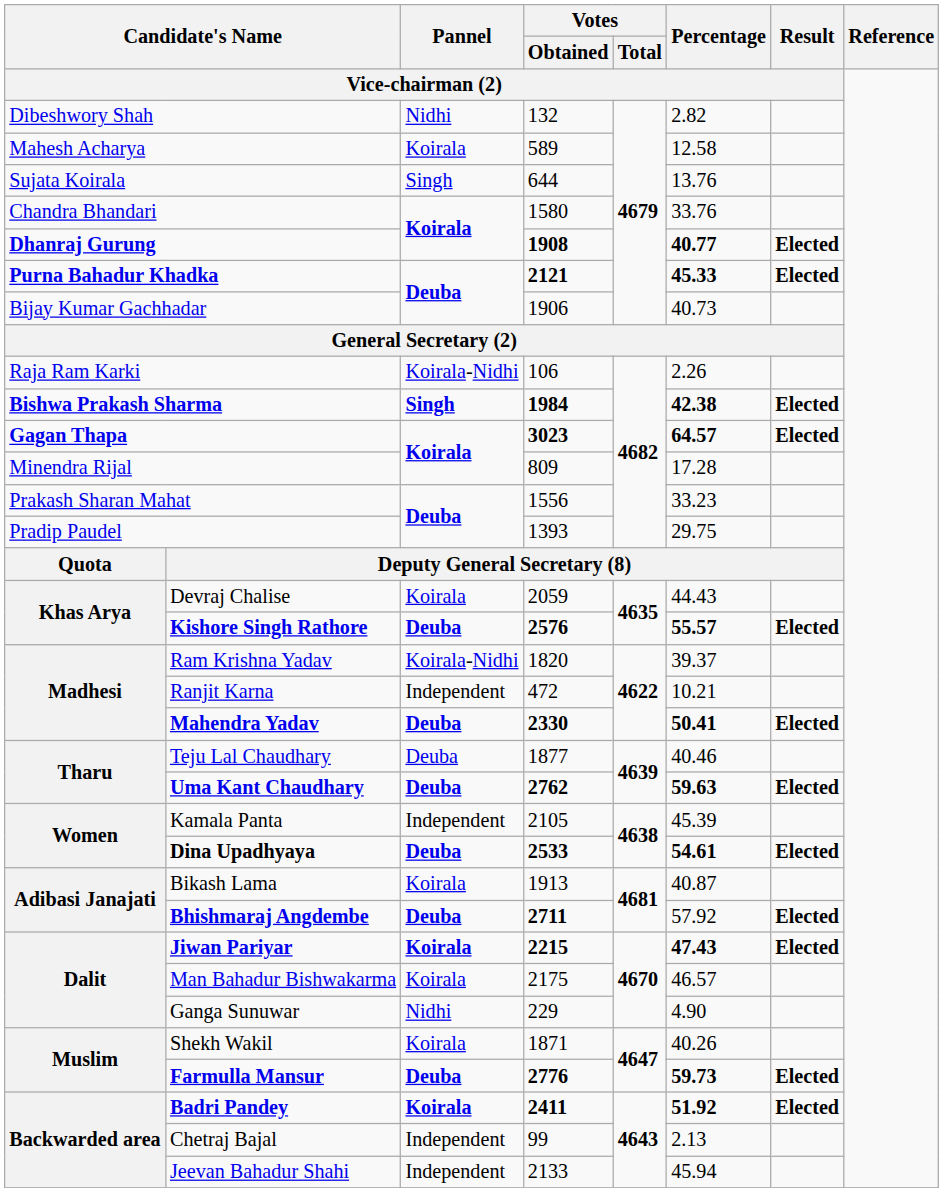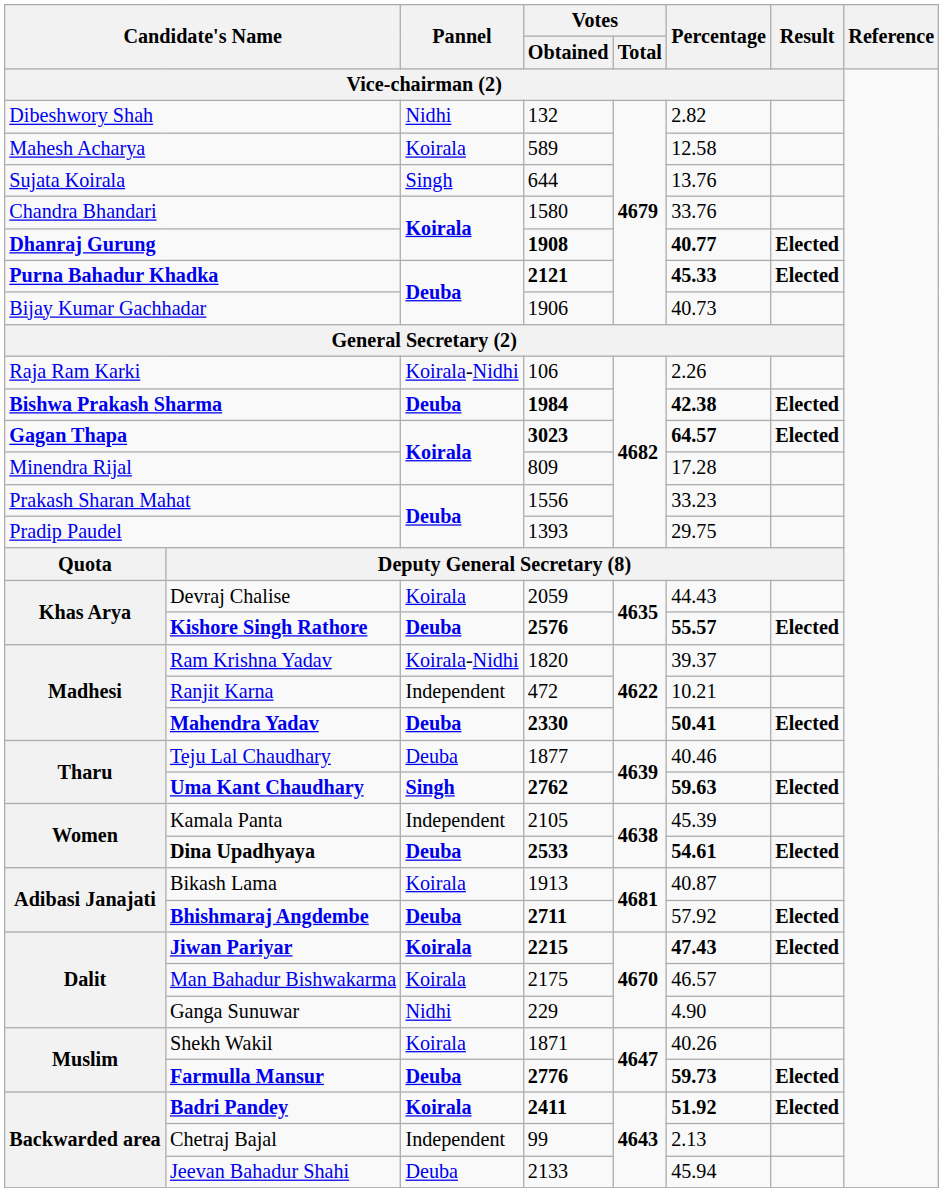Bishwa Prakash Sharma | Pannel: Singh -> Deuba
Uma Kant Chaudhary | Pannel: Deuba -> Singh
Jeevan Bahadur Shahi | Pannel: Independent -> Deuba
